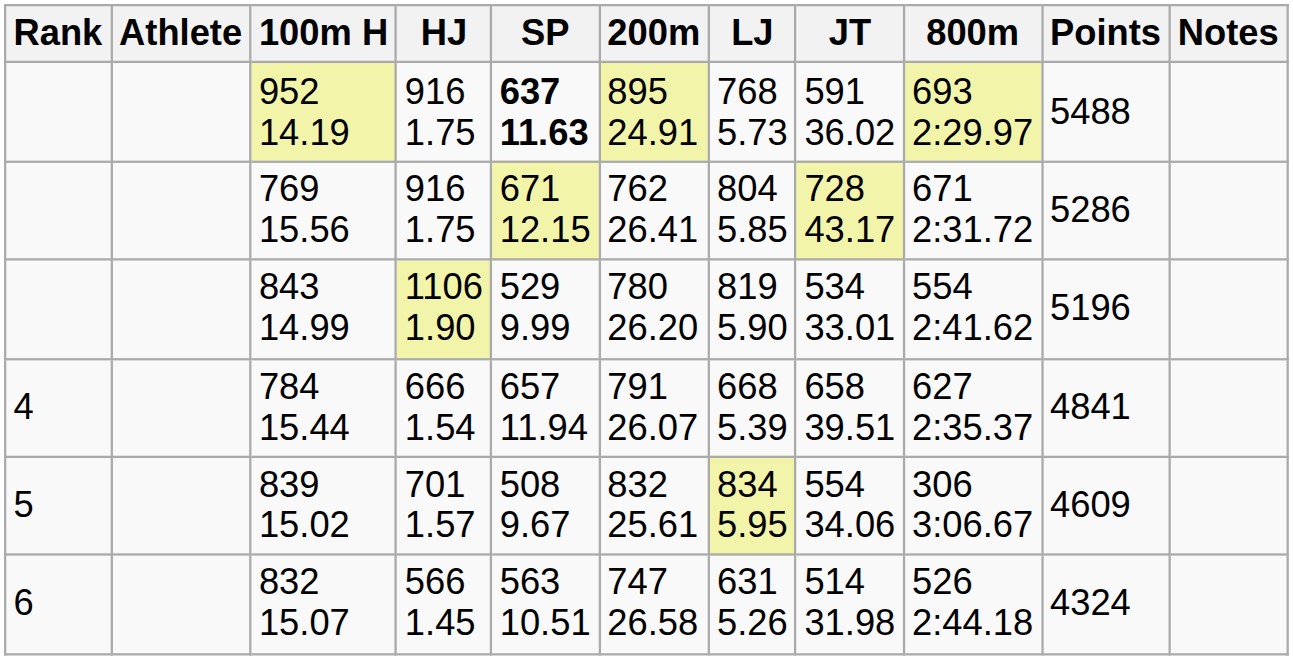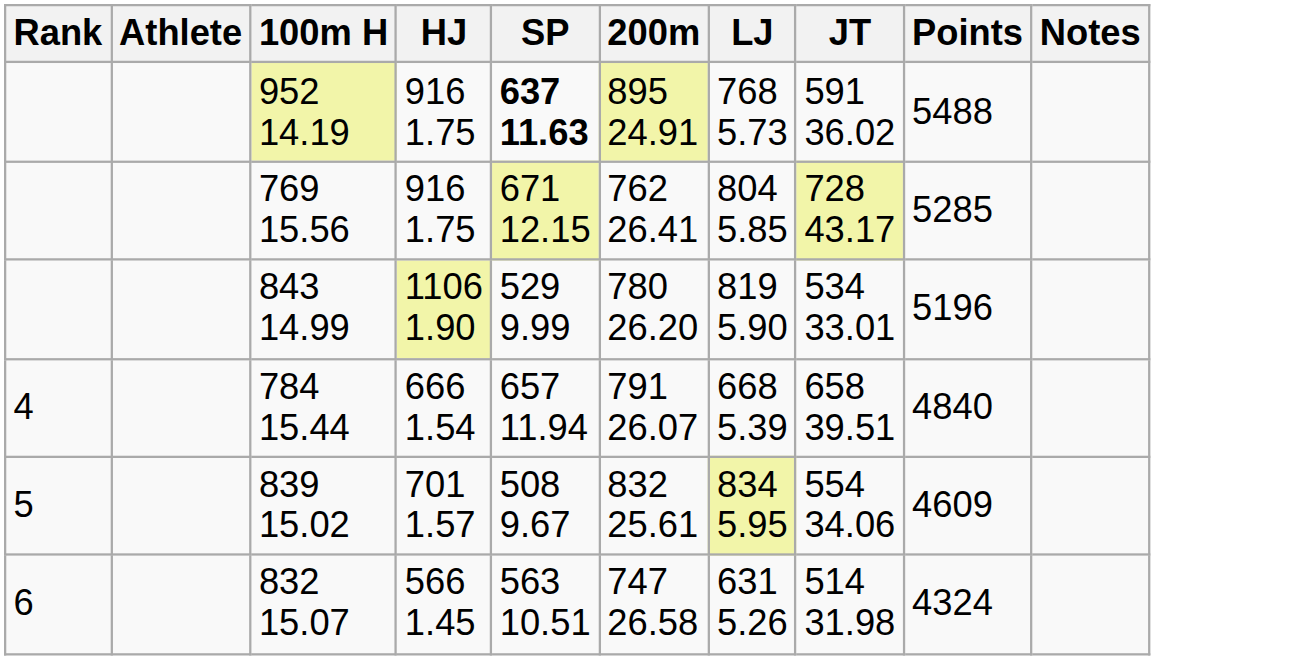- column: 800m | 693 2:29.97 | 671 2:31.72 | 554 2:41.62 | 627 2:35.37 | 306 3:06.67 | 526 2:44.18
769 15.56 | Points: 5286 -> 5285
784 15.44 | Points: 4841 -> 4840
